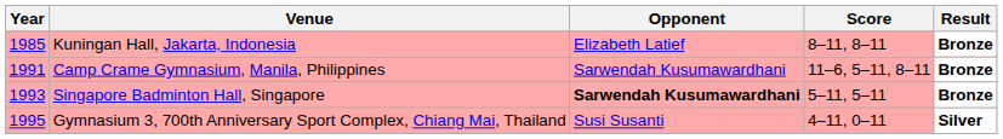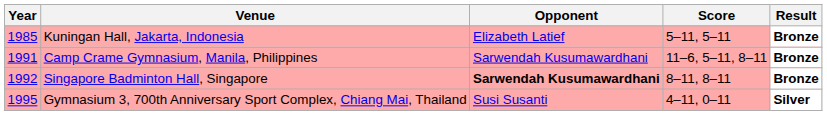Kuningan Hall, Jakarta, Indonesia | Score: 8–11, 8–11 -> 5–11, 5–11
Singapore Badminton Hall, Singapore | Year: 1993 -> 1992
Singapore Badminton Hall, Singapore | Score: 5–11, 5–11 -> 8–11, 8–11
